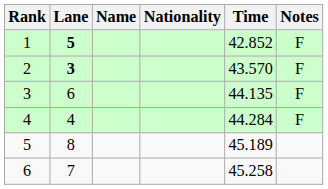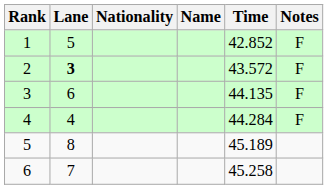columns swapped: Name <-> Nationality
1 | Lane: bold -> normal
2 | Time: 43.570 -> 43.572
